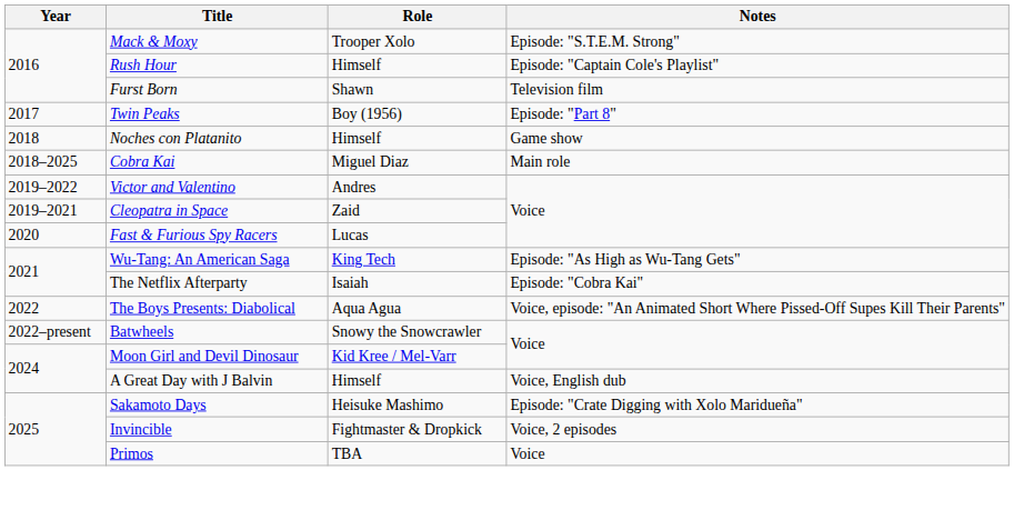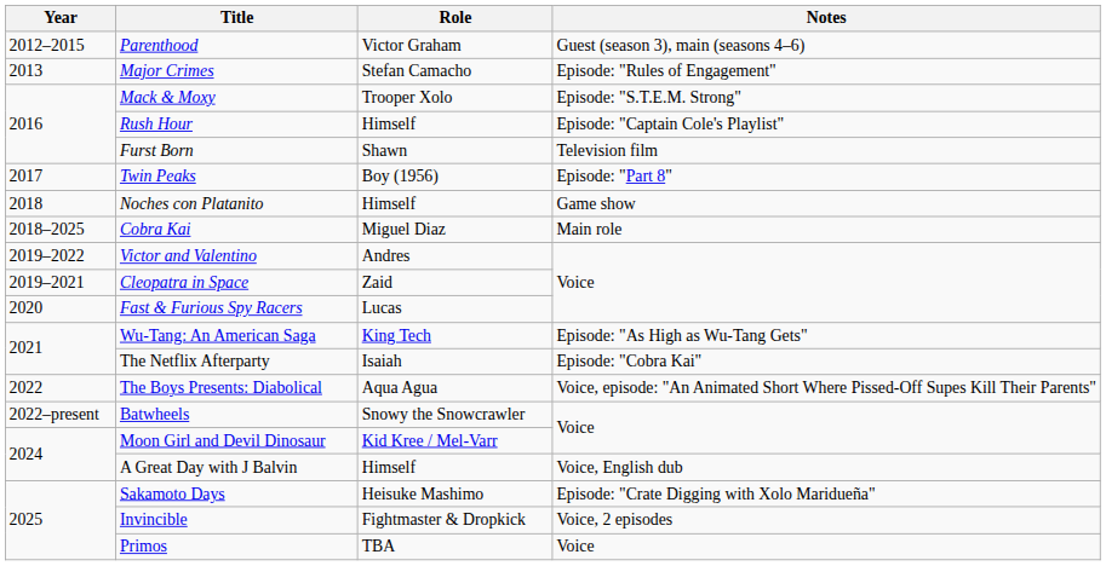+ row: 2012–2015 | Parenthood | Victor Graham | Guest (season 3), main (seasons 4–6)
+ row: 2013 | Major Crimes | Stefan Camacho | Episode: "Rules of Engagement"
